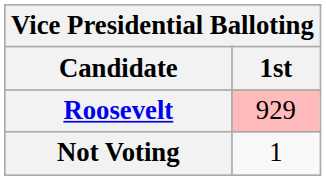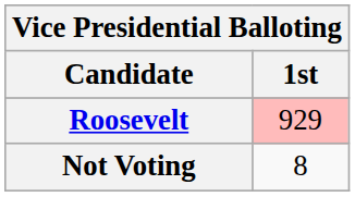Not Voting | 1st: 1 -> 8
